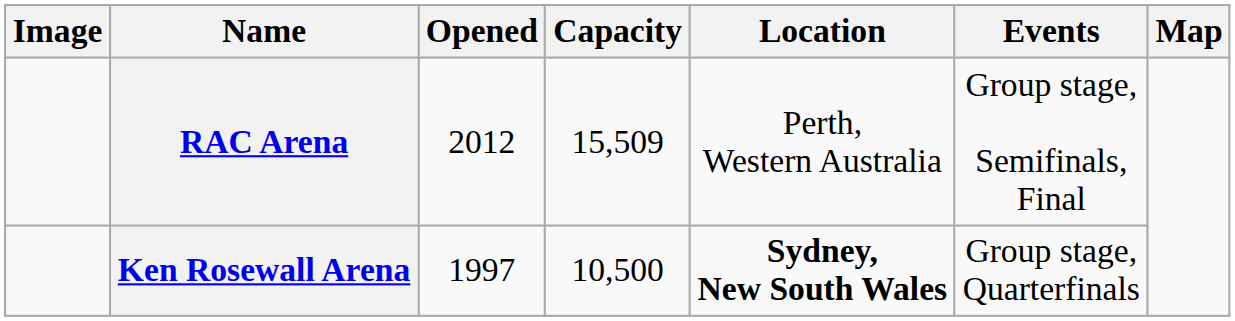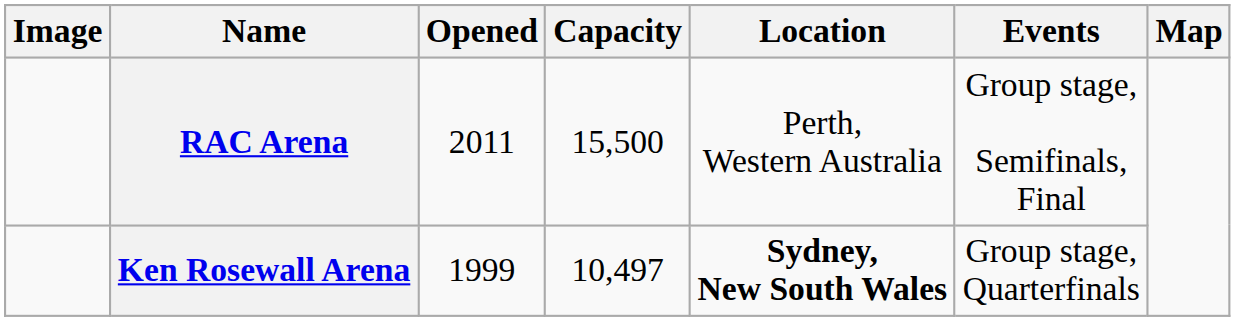RAC Arena | Opened: 2012 -> 2011
RAC Arena | Capacity: 15,509 -> 15,500
Ken Rosewall Arena | Opened: 1997 -> 1999
Ken Rosewall Arena | Capacity: 10,500 -> 10,497
